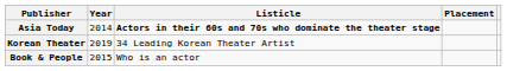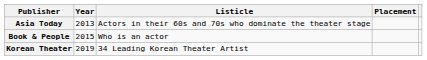Asia Today | Year: 2014 -> 2013
Asia Today | Listicle: bold -> normal
rows swapped: Book & People <-> Korean Theater
